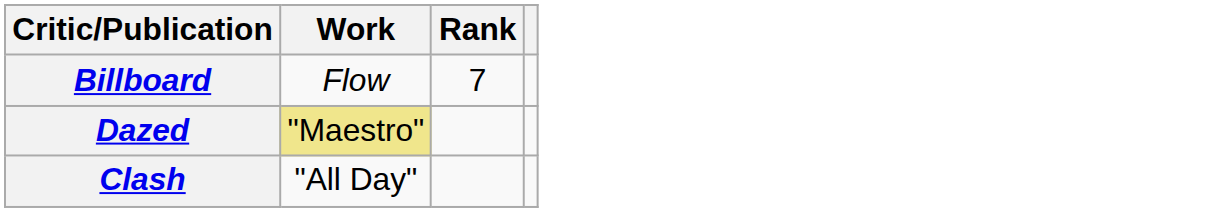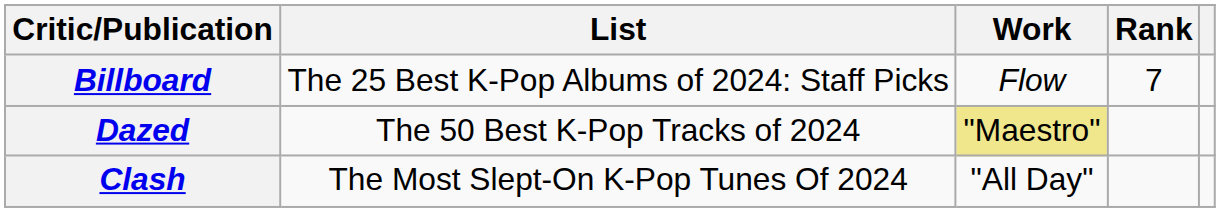+ column: List | The 25 Best K-Pop Albums of 2024: Staff Picks | The 50 Best K-Pop Tracks of 2024 | The Most Slept-On K-Pop Tunes Of 2024
